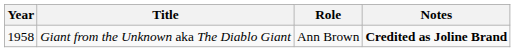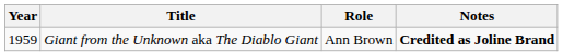Giant from the Unknown aka The Diablo Giant | Year: 1958 -> 1959
